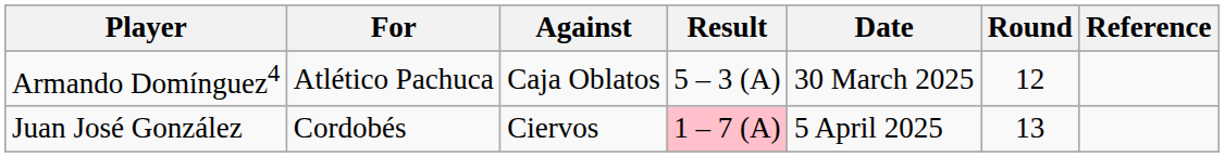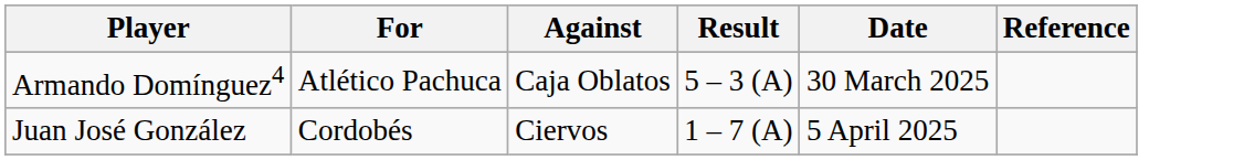- column: Round | 12 | 13
Juan José González | Result: pink background -> no background
